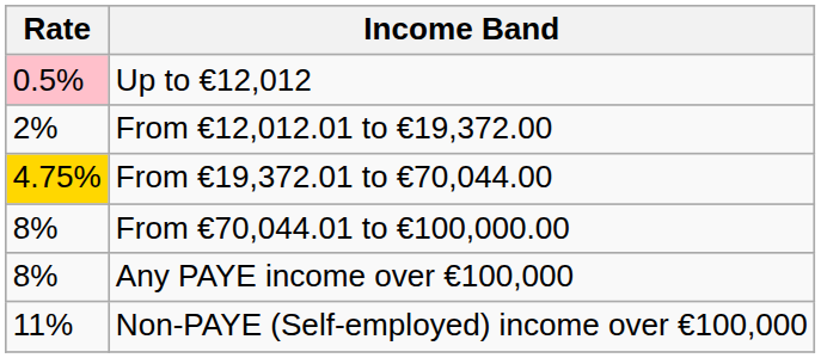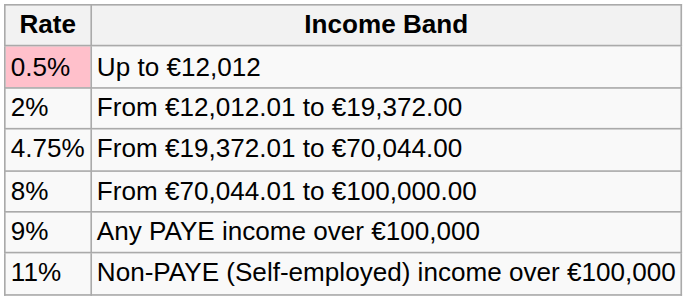From €19,372.01 to €70,044.00 | Rate: gold background -> no background
Any PAYE income over €100,000 | Rate: 8% -> 9%
